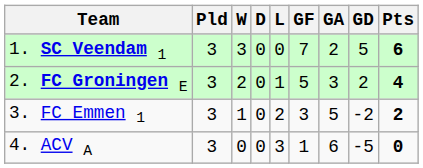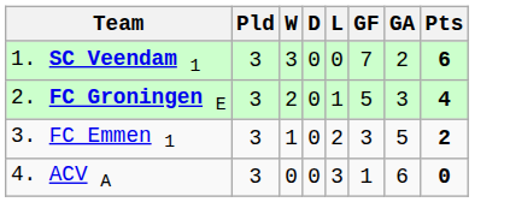- column: GD | 5 | 2 | -2 | -5
